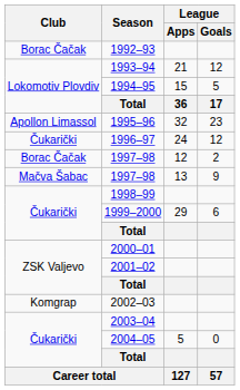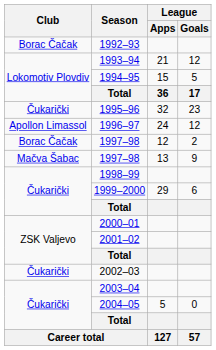1995–96 | Club: Apollon Limassol -> Čukarički
1996–97 | Club: Čukarički -> Apollon Limassol
2002–03 | Club: Komgrap -> Čukarički
